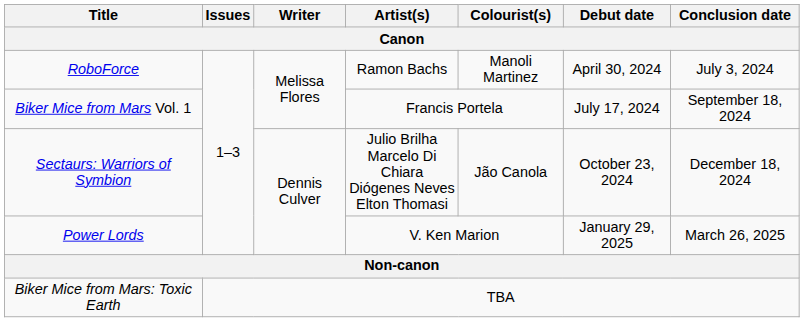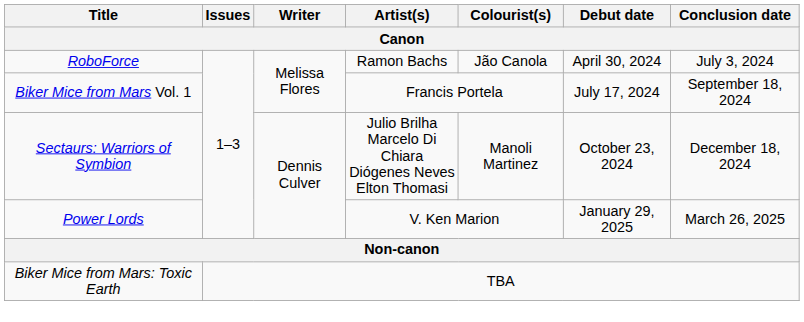RoboForce | Colourist(s): Manoli Martinez -> Jão Canola
Sectaurs: Warriors of Symbion | Colourist(s): Jão Canola -> Manoli Martinez
